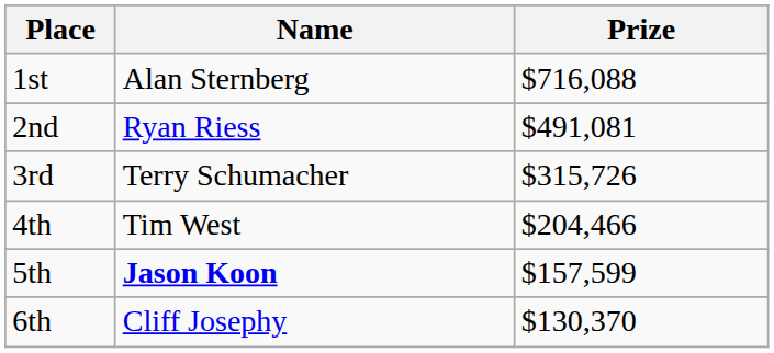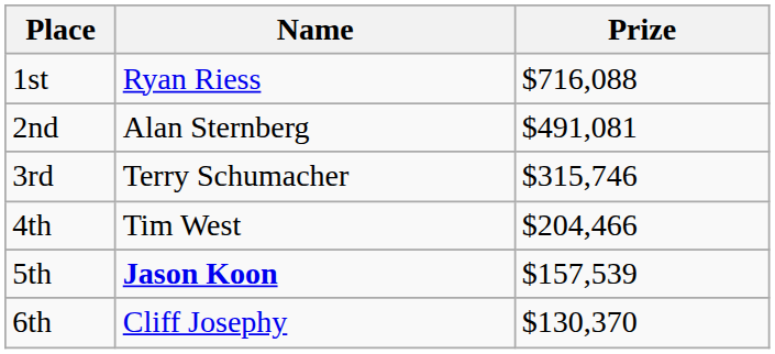1st | Name: Alan Sternberg -> Ryan Riess
2nd | Name: Ryan Riess -> Alan Sternberg
3rd | Prize: $315,726 -> $315,746
5th | Prize: $157,599 -> $157,539
